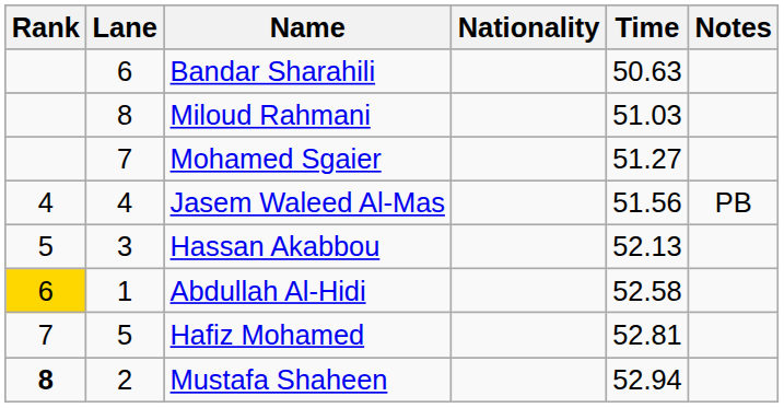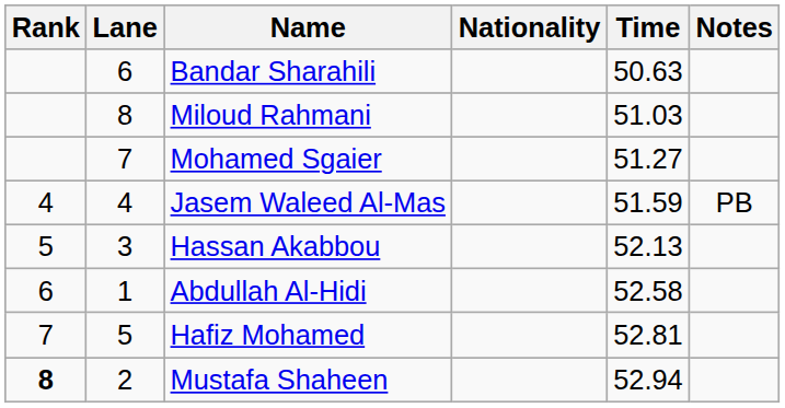Jasem Waleed Al-Mas | Time: 51.56 -> 51.59
Abdullah Al-Hidi | Rank: gold background -> no background
